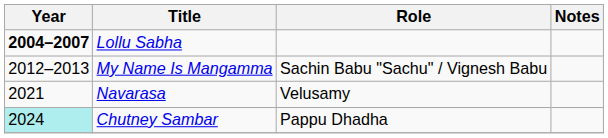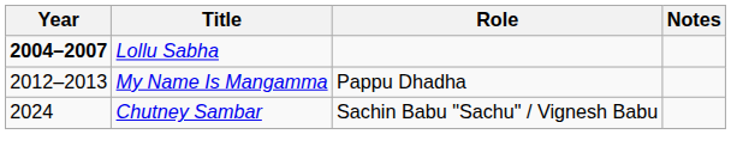My Name Is Mangamma | Role: Sachin Babu "Sachu" / Vignesh Babu -> Pappu Dhadha
- row: 2021 | Navarasa | Velusamy
Chutney Sambar | Year: paleturquoise background -> no background
Chutney Sambar | Role: Pappu Dhadha -> Sachin Babu "Sachu" / Vignesh Babu
